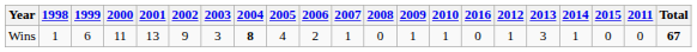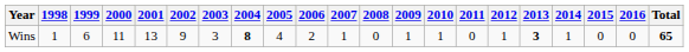columns swapped: 2011 <-> 2016
Wins | 2013: normal -> bold
Wins | Total: 67 -> 65
